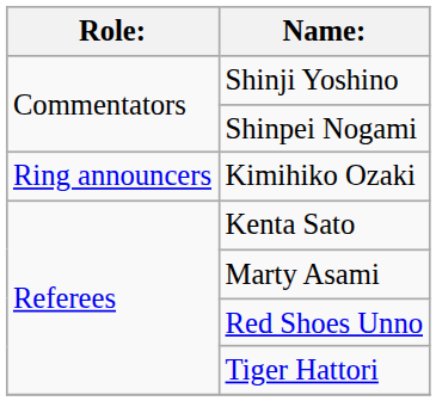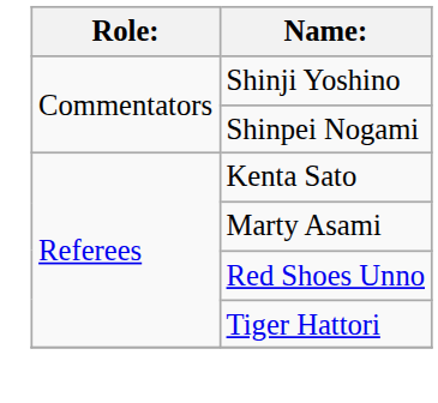- row: Ring announcers | Kimihiko Ozaki
